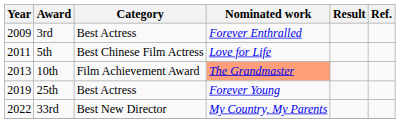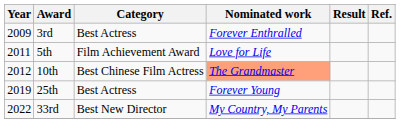5th | Category: Best Chinese Film Actress -> Film Achievement Award
10th | Year: 2013 -> 2012
10th | Category: Film Achievement Award -> Best Chinese Film Actress
